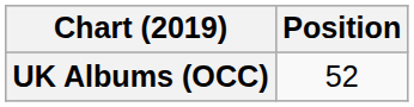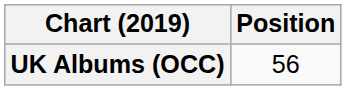UK Albums (OCC) | Position: 52 -> 56
